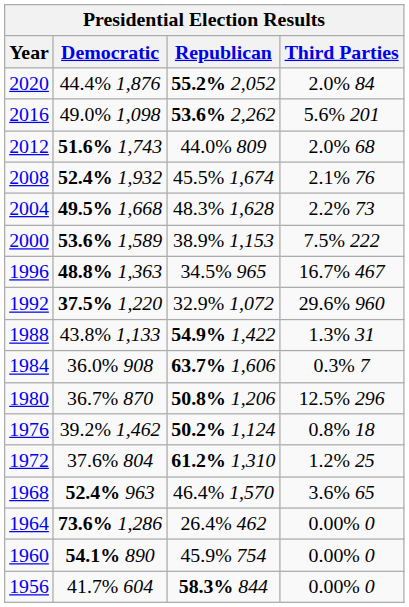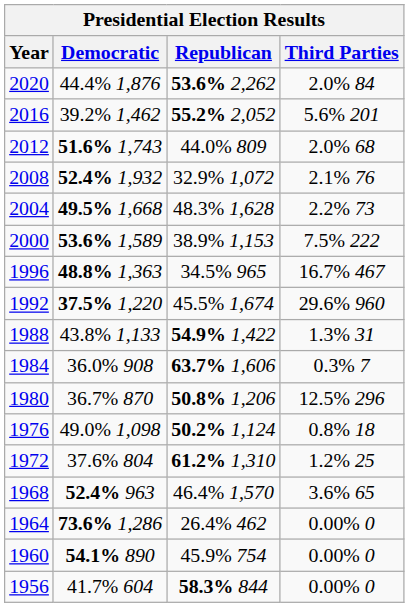2020 | Republican: 55.2% 2,052 -> 53.6% 2,262
2016 | Democratic: 49.0% 1,098 -> 39.2% 1,462
2016 | Republican: 53.6% 2,262 -> 55.2% 2,052
2008 | Republican: 45.5% 1,674 -> 32.9% 1,072
1992 | Republican: 32.9% 1,072 -> 45.5% 1,674
1976 | Democratic: 39.2% 1,462 -> 49.0% 1,098
